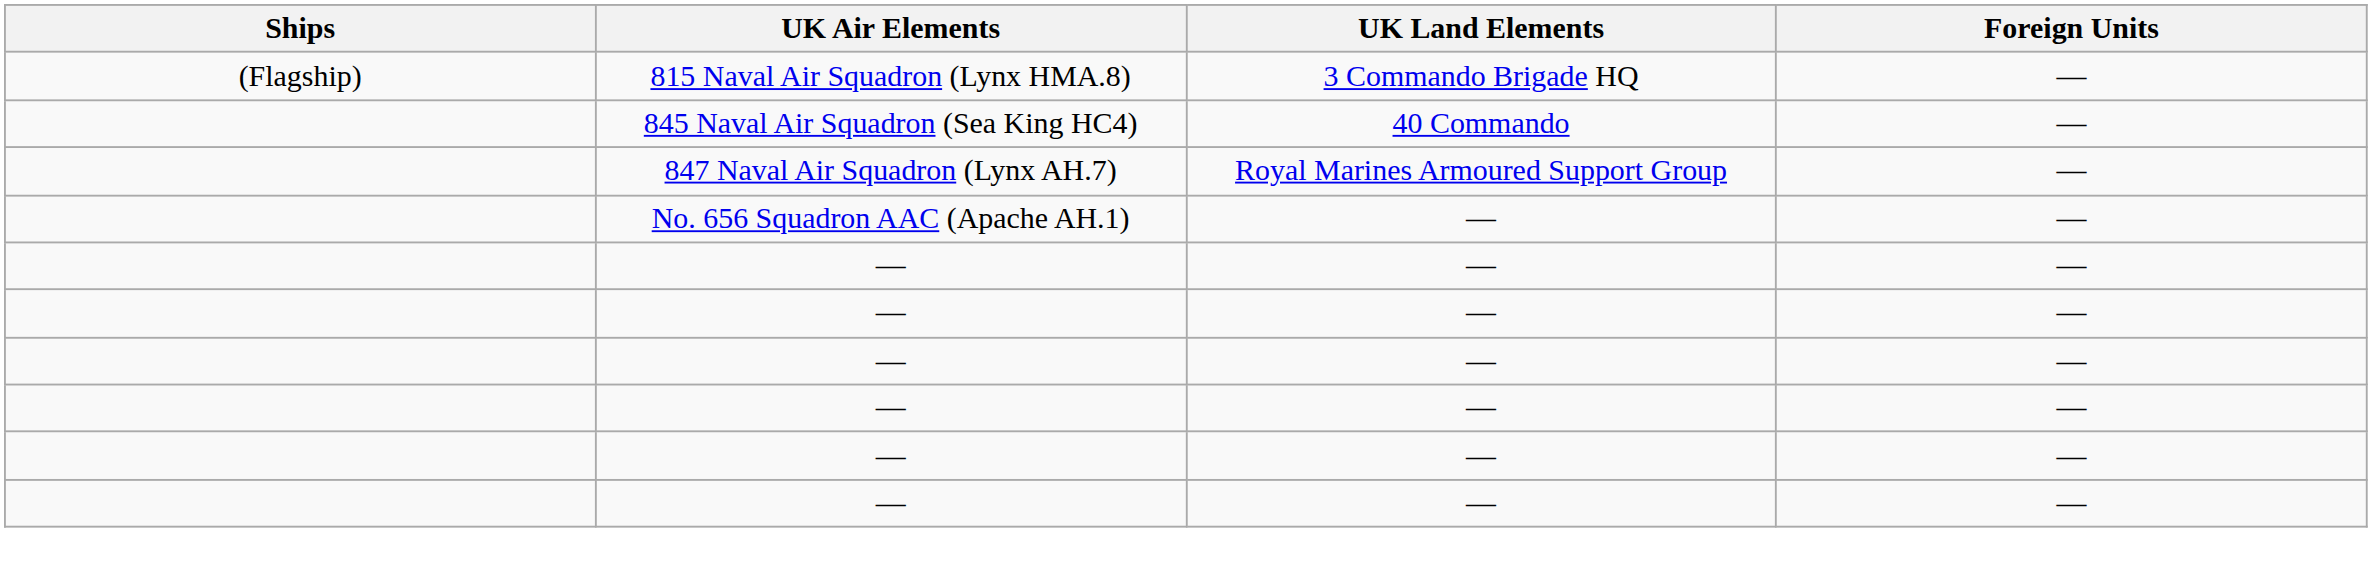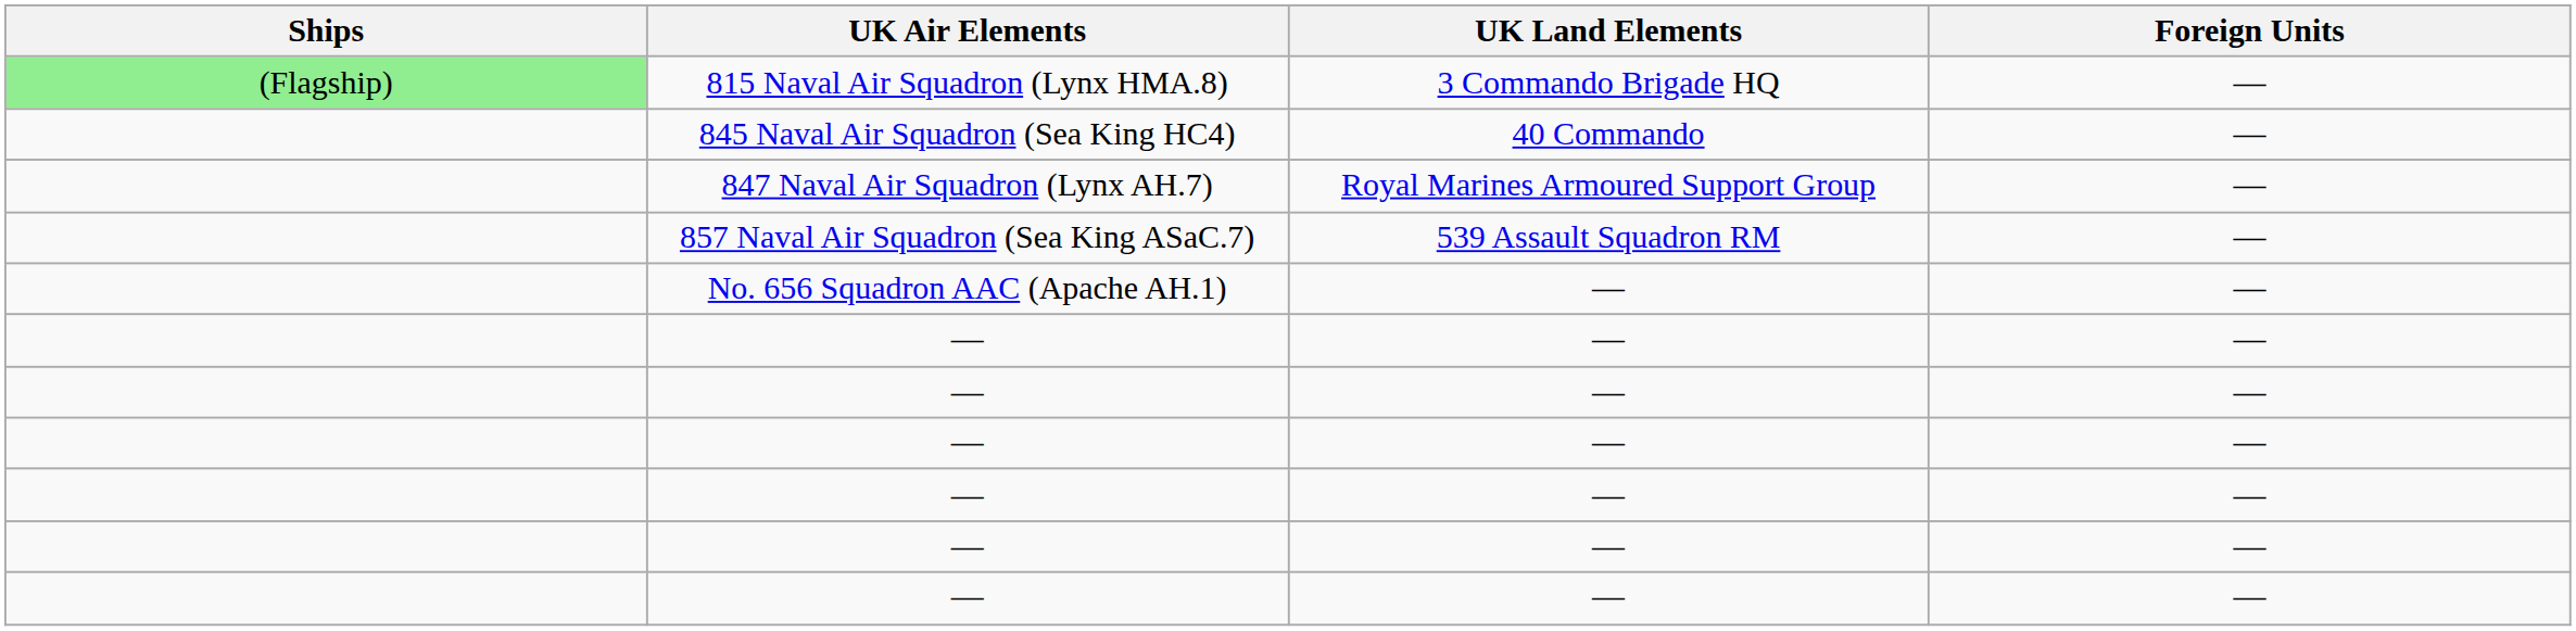815 Naval Air Squadron (Lynx HMA.8) | Ships: no background -> lightgreen background
+ row: 857 Naval Air Squadron (Sea King ASaC.7) | 539 Assault Squadron RM | —
